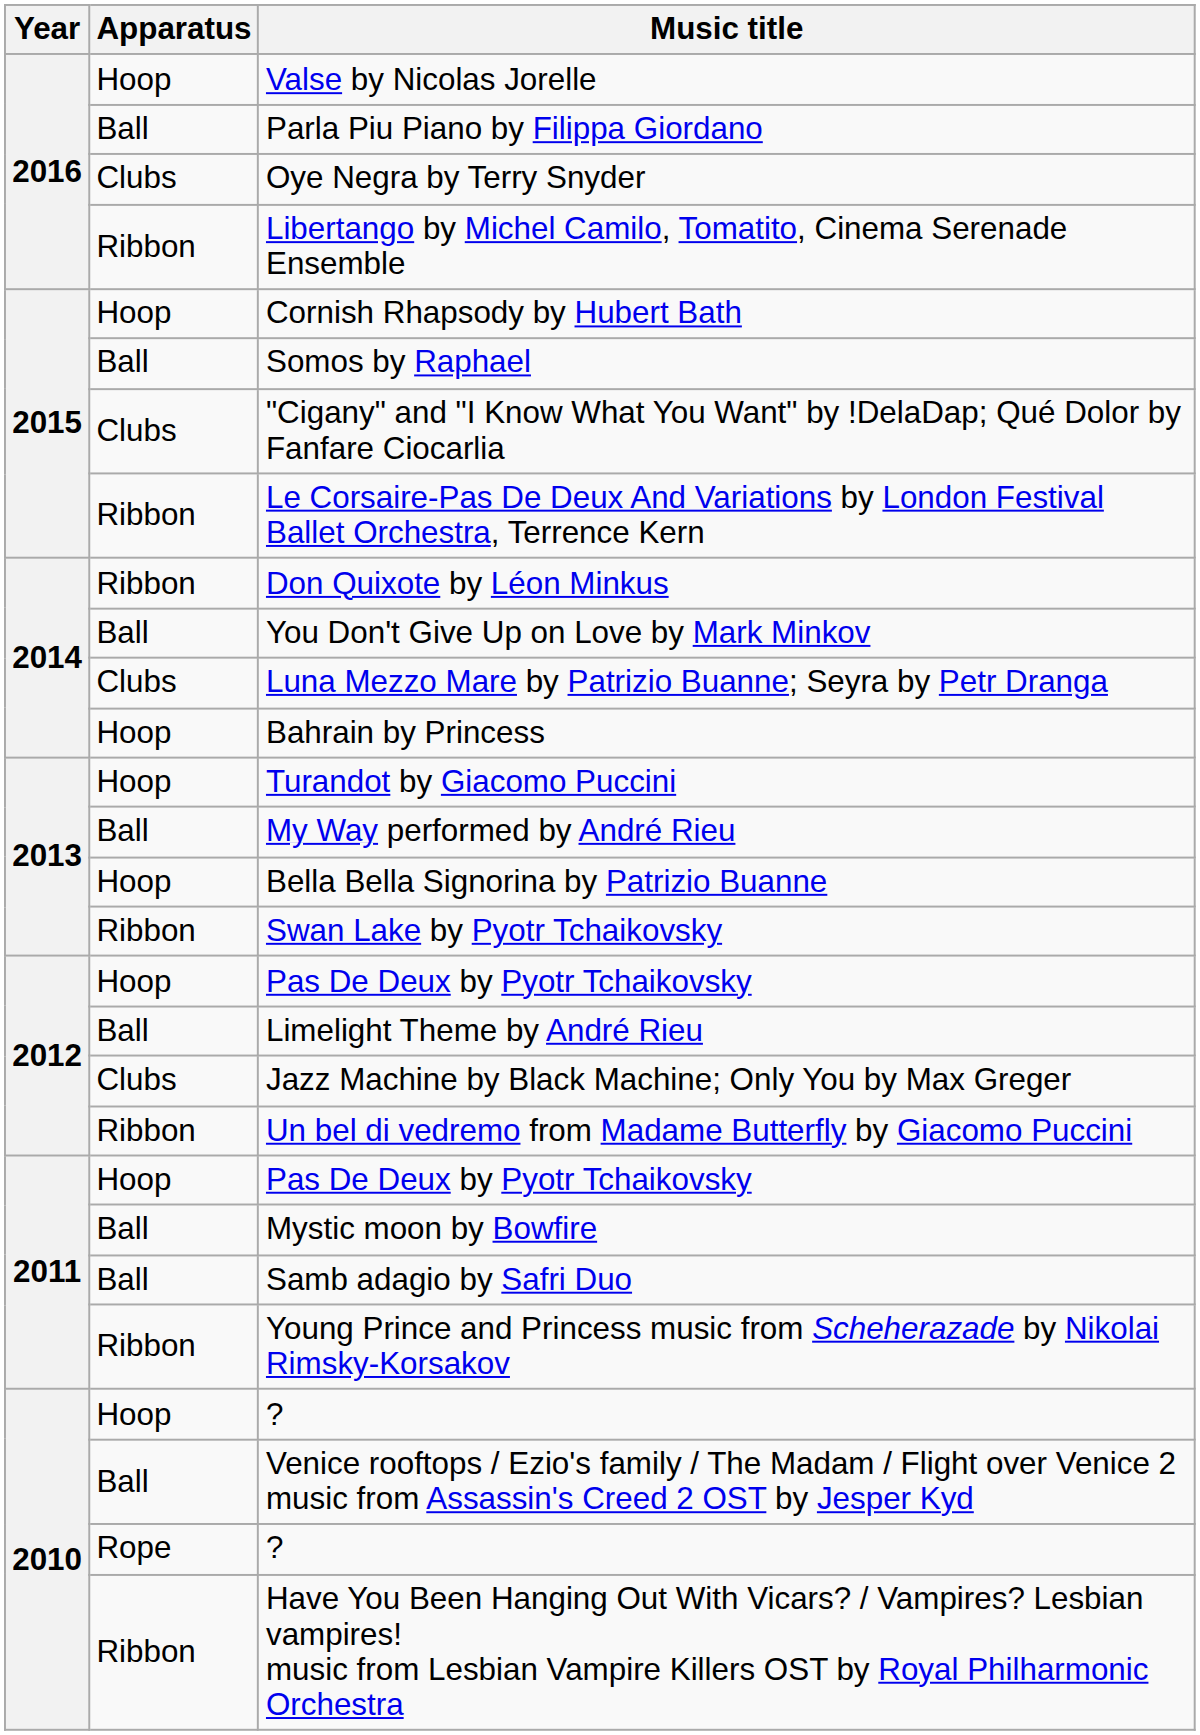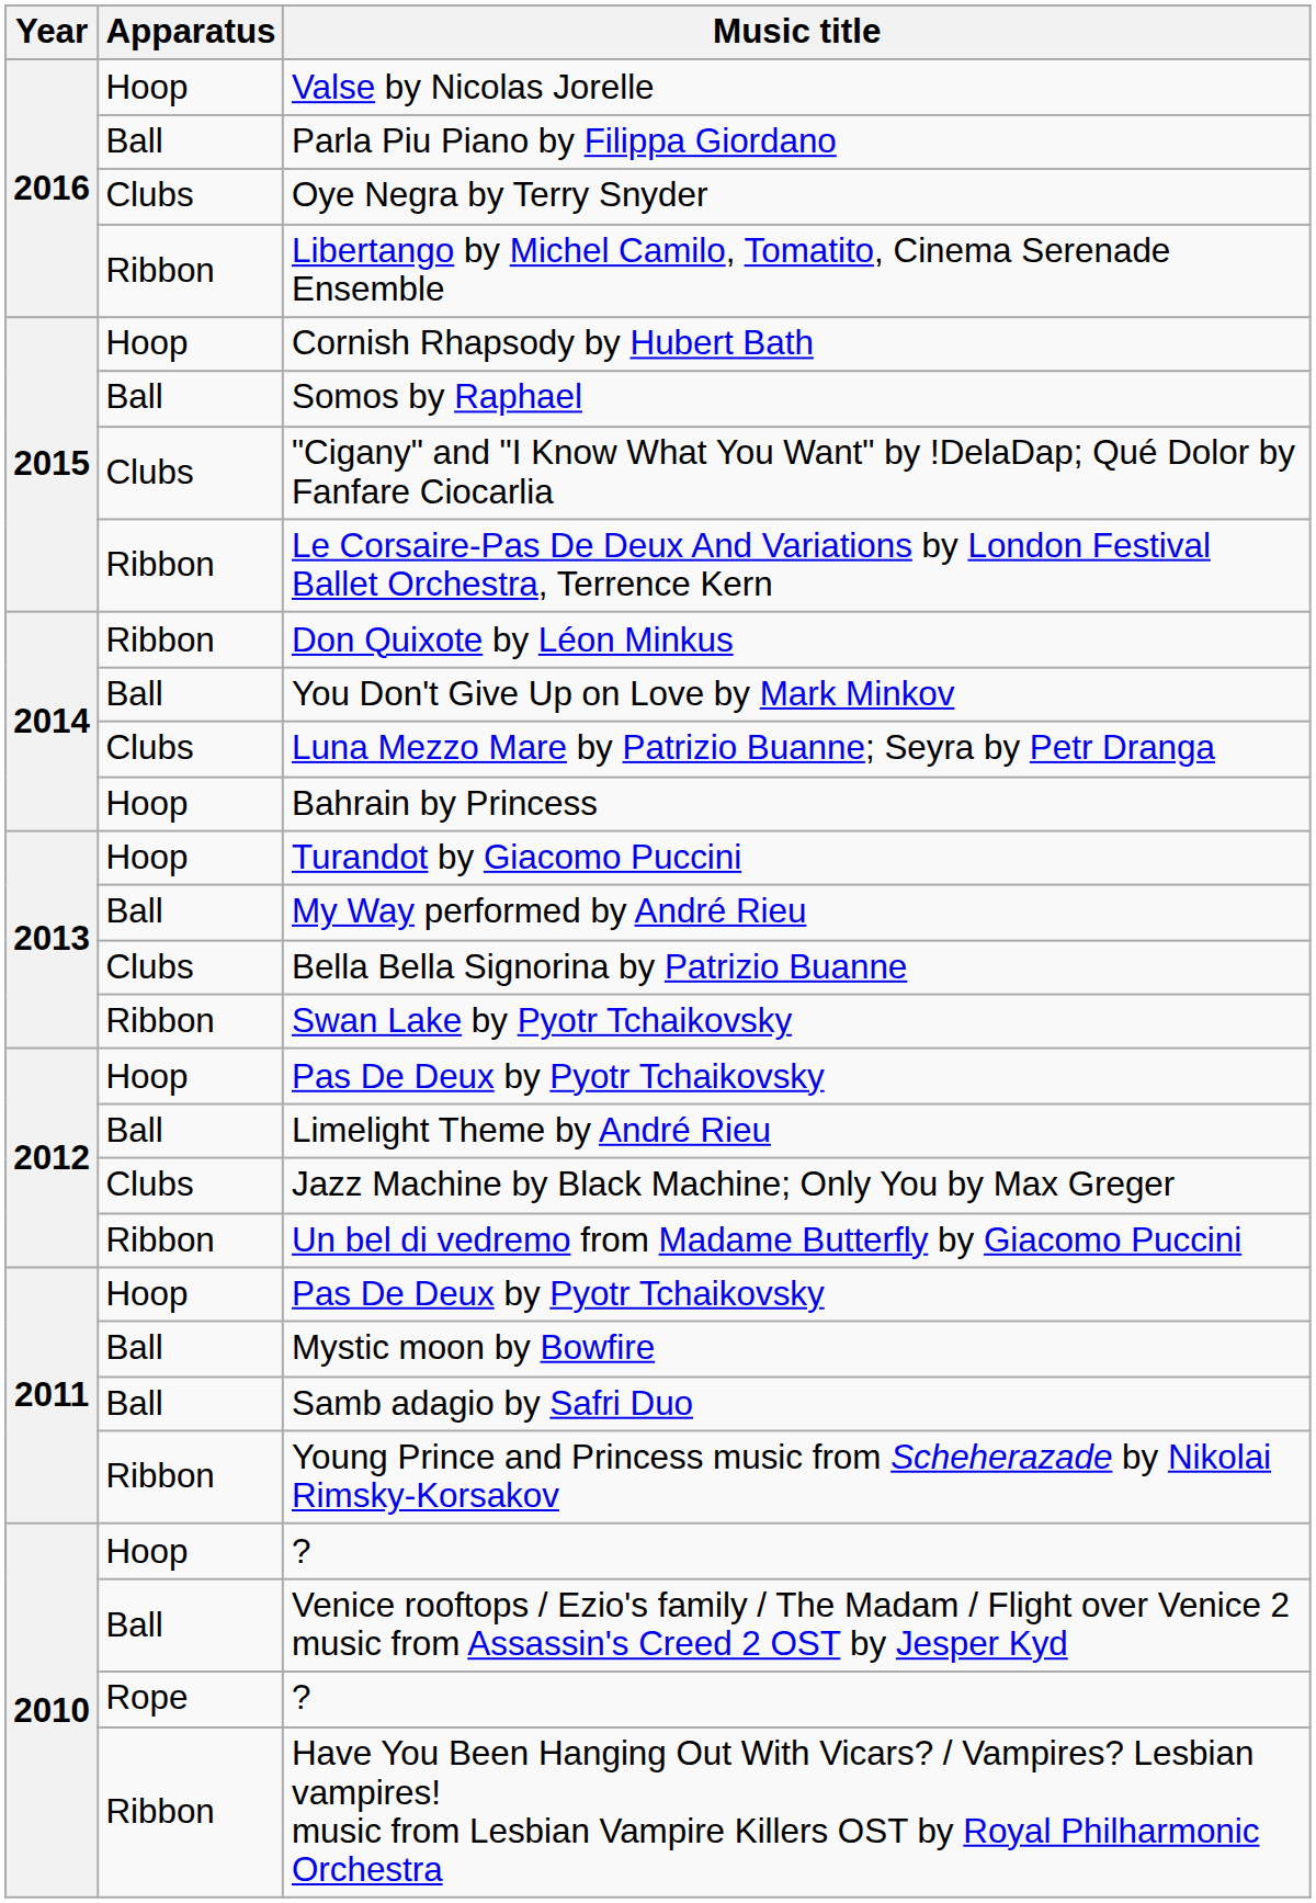Bella Bella Signorina by Patrizio Buanne | Apparatus: Hoop -> Clubs
